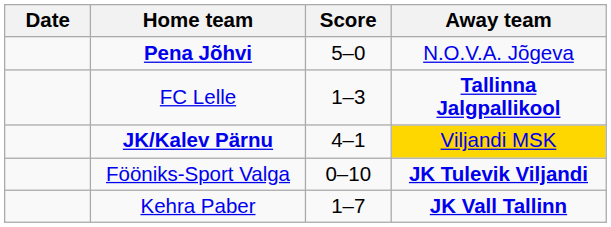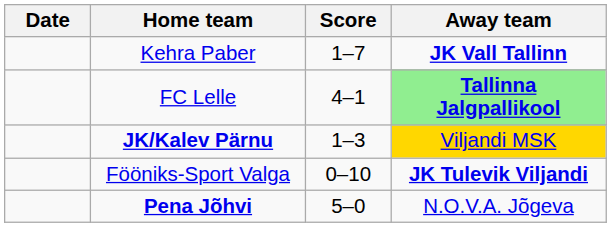rows swapped: Kehra Paber <-> Pena Jõhvi
FC Lelle | Score: 1–3 -> 4–1
FC Lelle | Away team: no background -> lightgreen background
JK/Kalev Pärnu | Score: 4–1 -> 1–3
